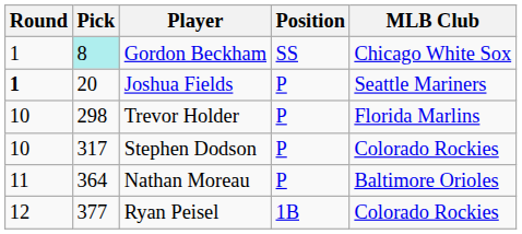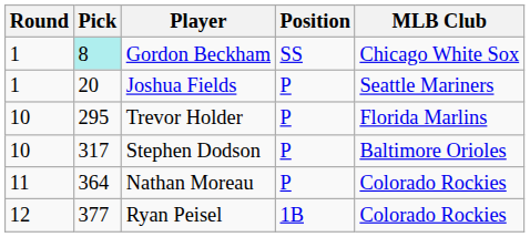Joshua Fields | Round: bold -> normal
Trevor Holder | Pick: 298 -> 295
Stephen Dodson | MLB Club: Colorado Rockies -> Baltimore Orioles
Nathan Moreau | MLB Club: Baltimore Orioles -> Colorado Rockies
